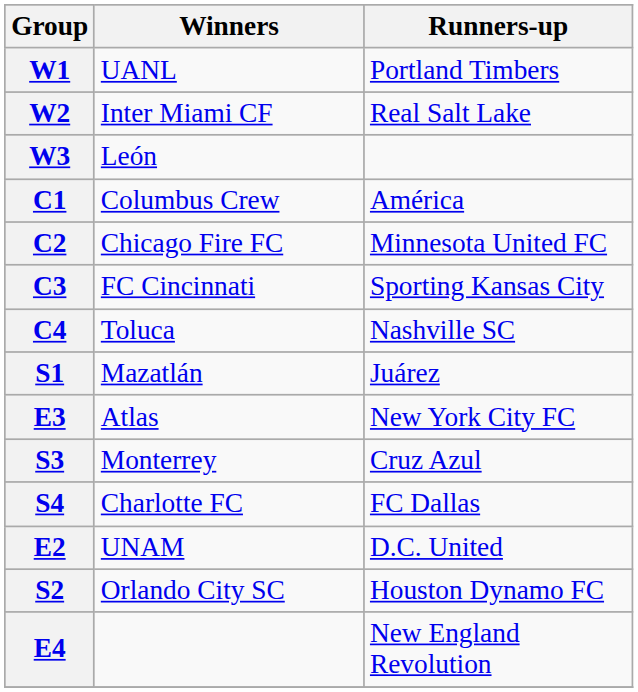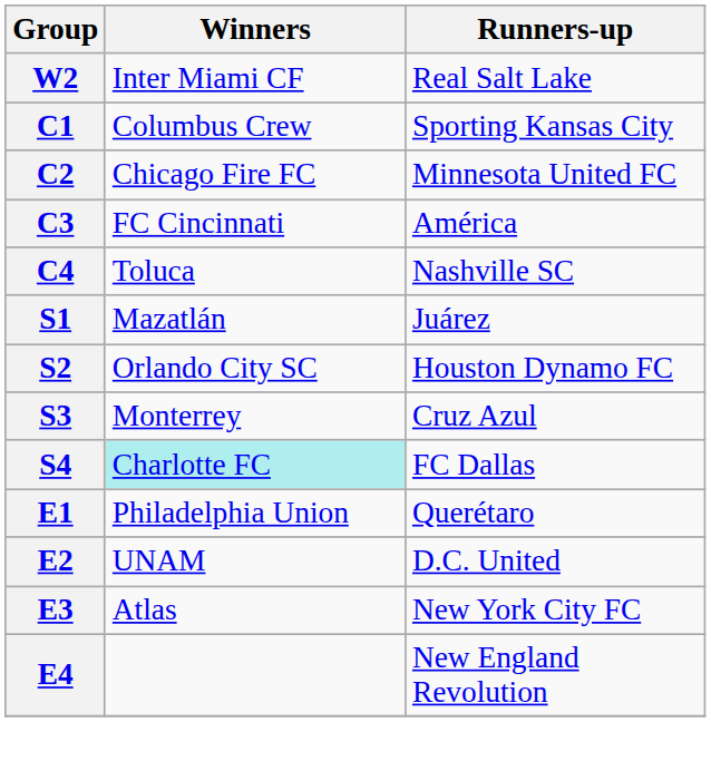- row: W1 | UANL | Portland Timbers
- row: W3 | León
C1 | Runners-up: América -> Sporting Kansas City
C3 | Runners-up: Sporting Kansas City -> América
rows swapped: S2 <-> E3
S4 | Winners: no background -> paleturquoise background
+ row: E1 | Philadelphia Union | Querétaro
